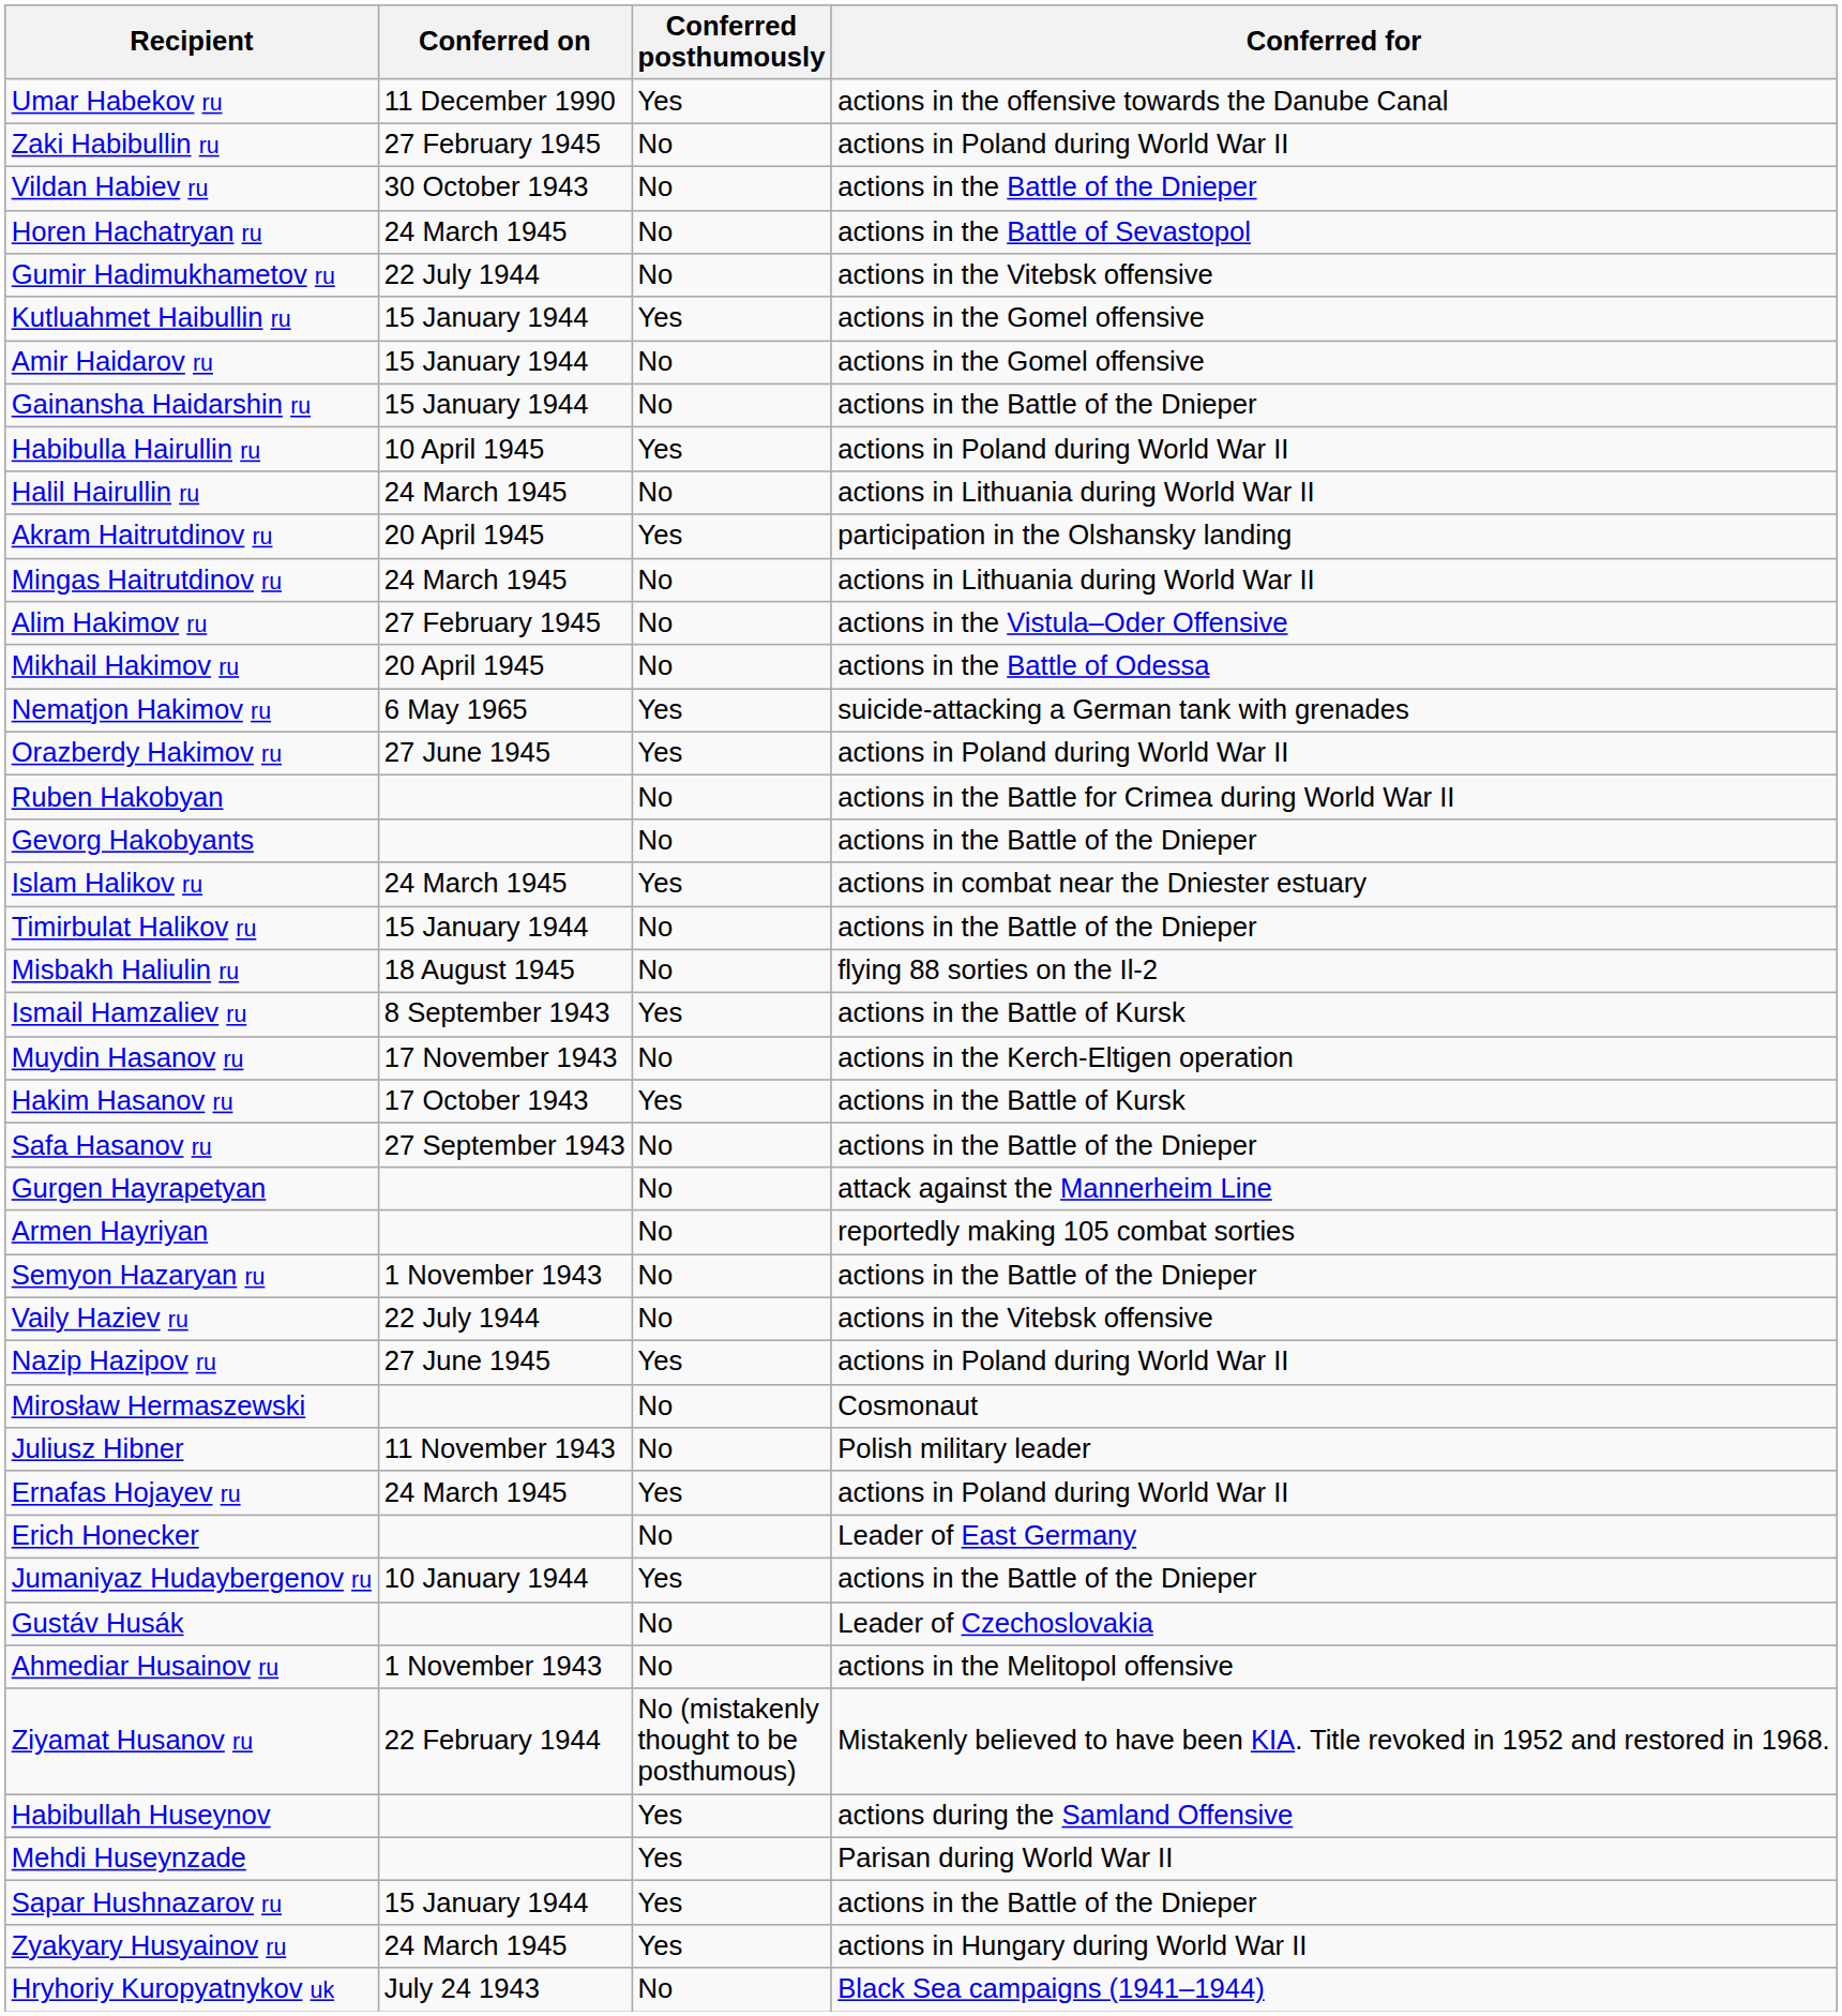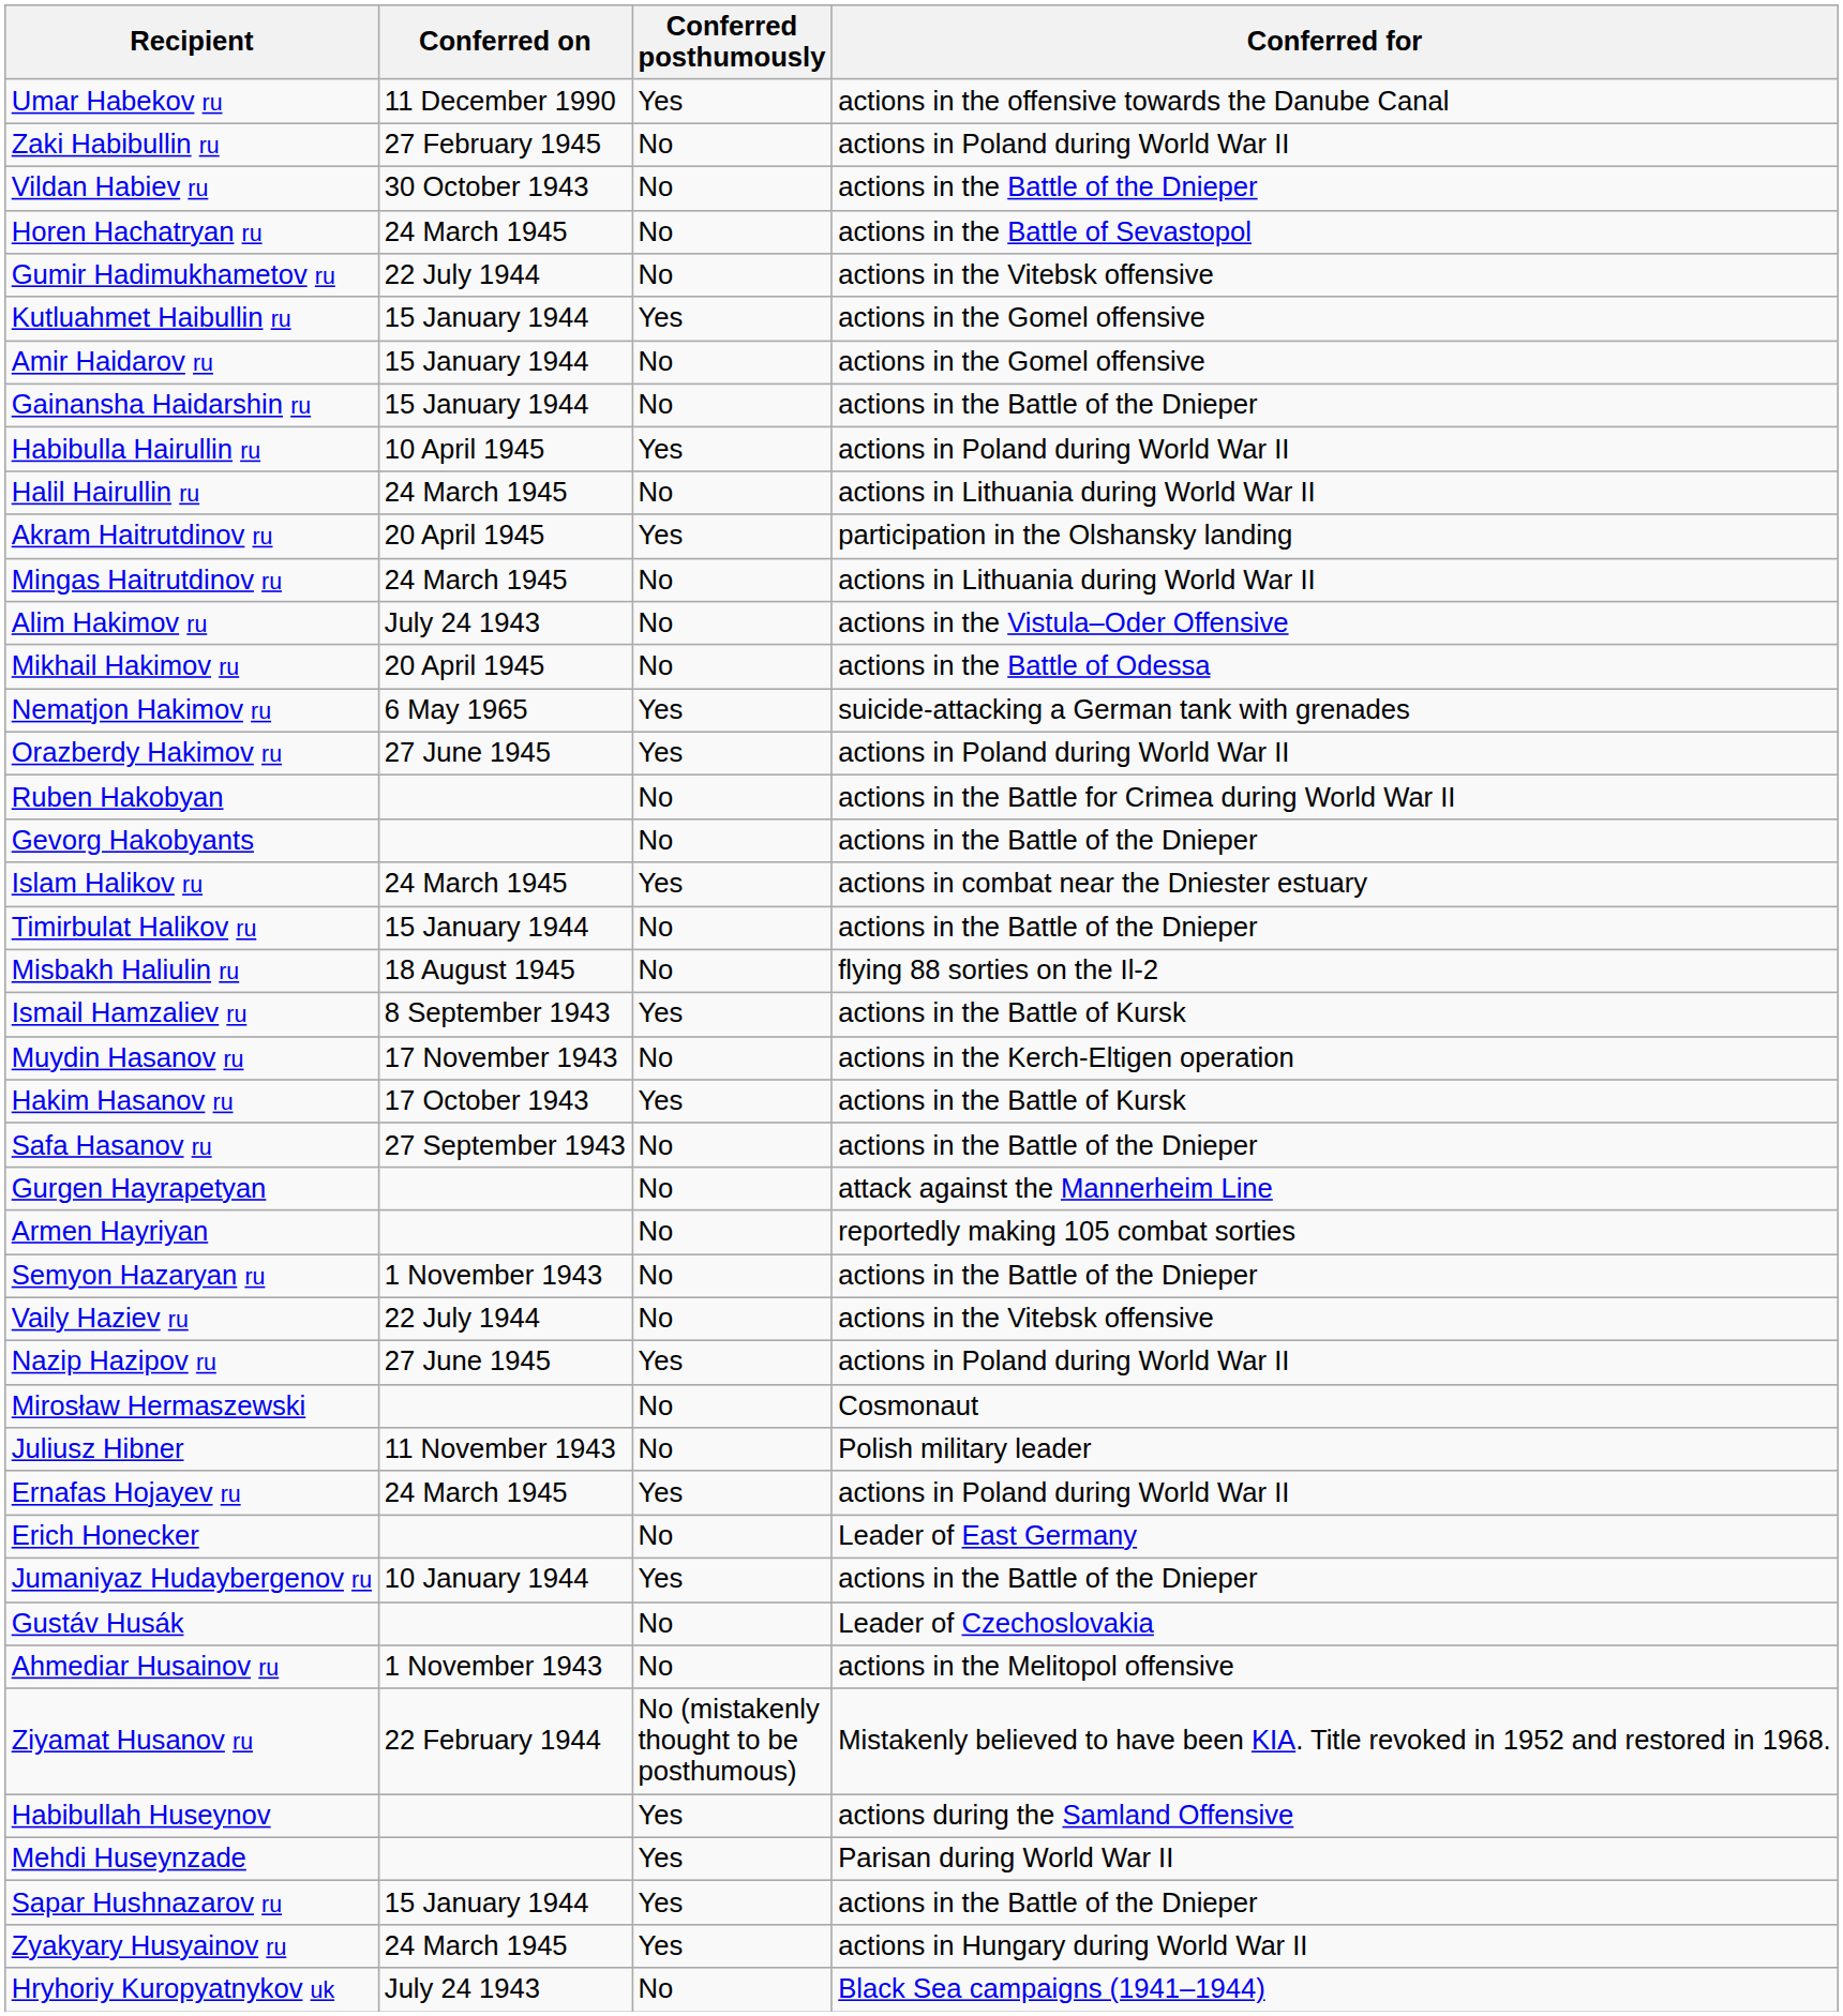Alim Hakimov ru | Conferred on: 27 February 1945 -> July 24 1943
